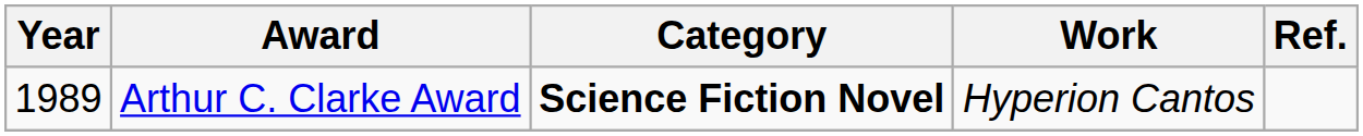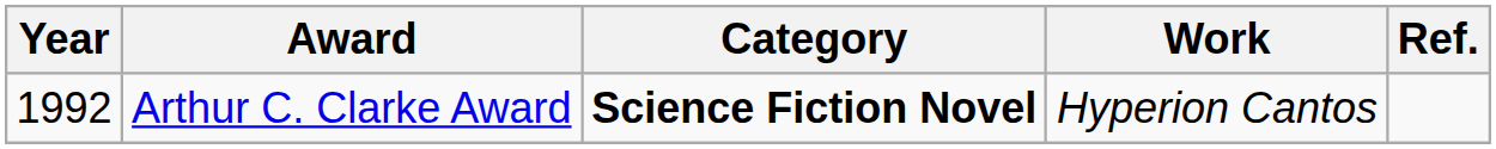Arthur C. Clarke Award | Year: 1989 -> 1992
